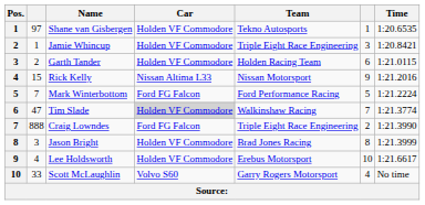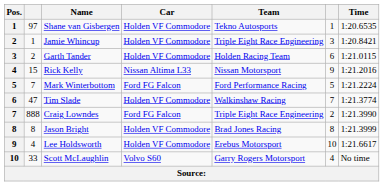Tim Slade | Car: lightgrey background -> no background
Jason Bright | column 2: 3 -> 8
